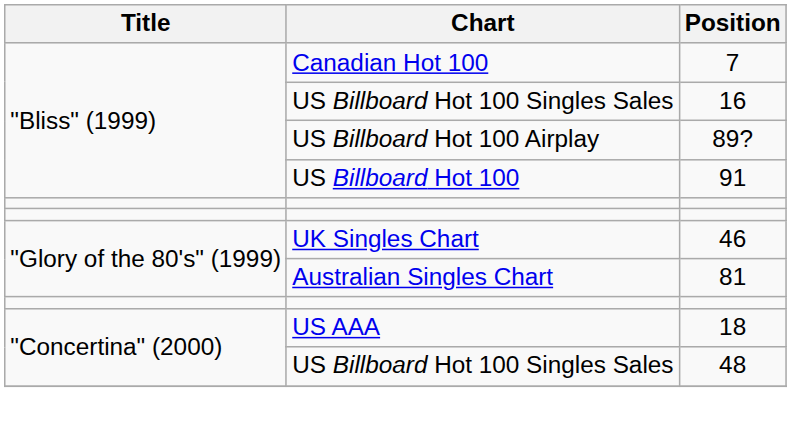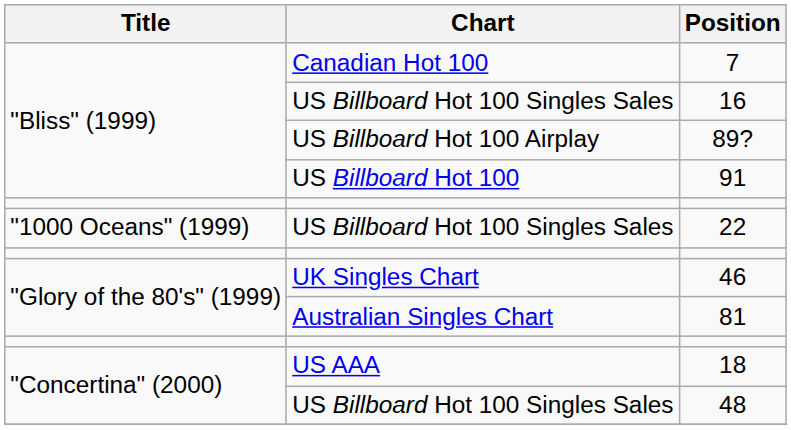+ row: "1000 Oceans" (1999) | US Billboard Hot 100 Singles Sales | 22
